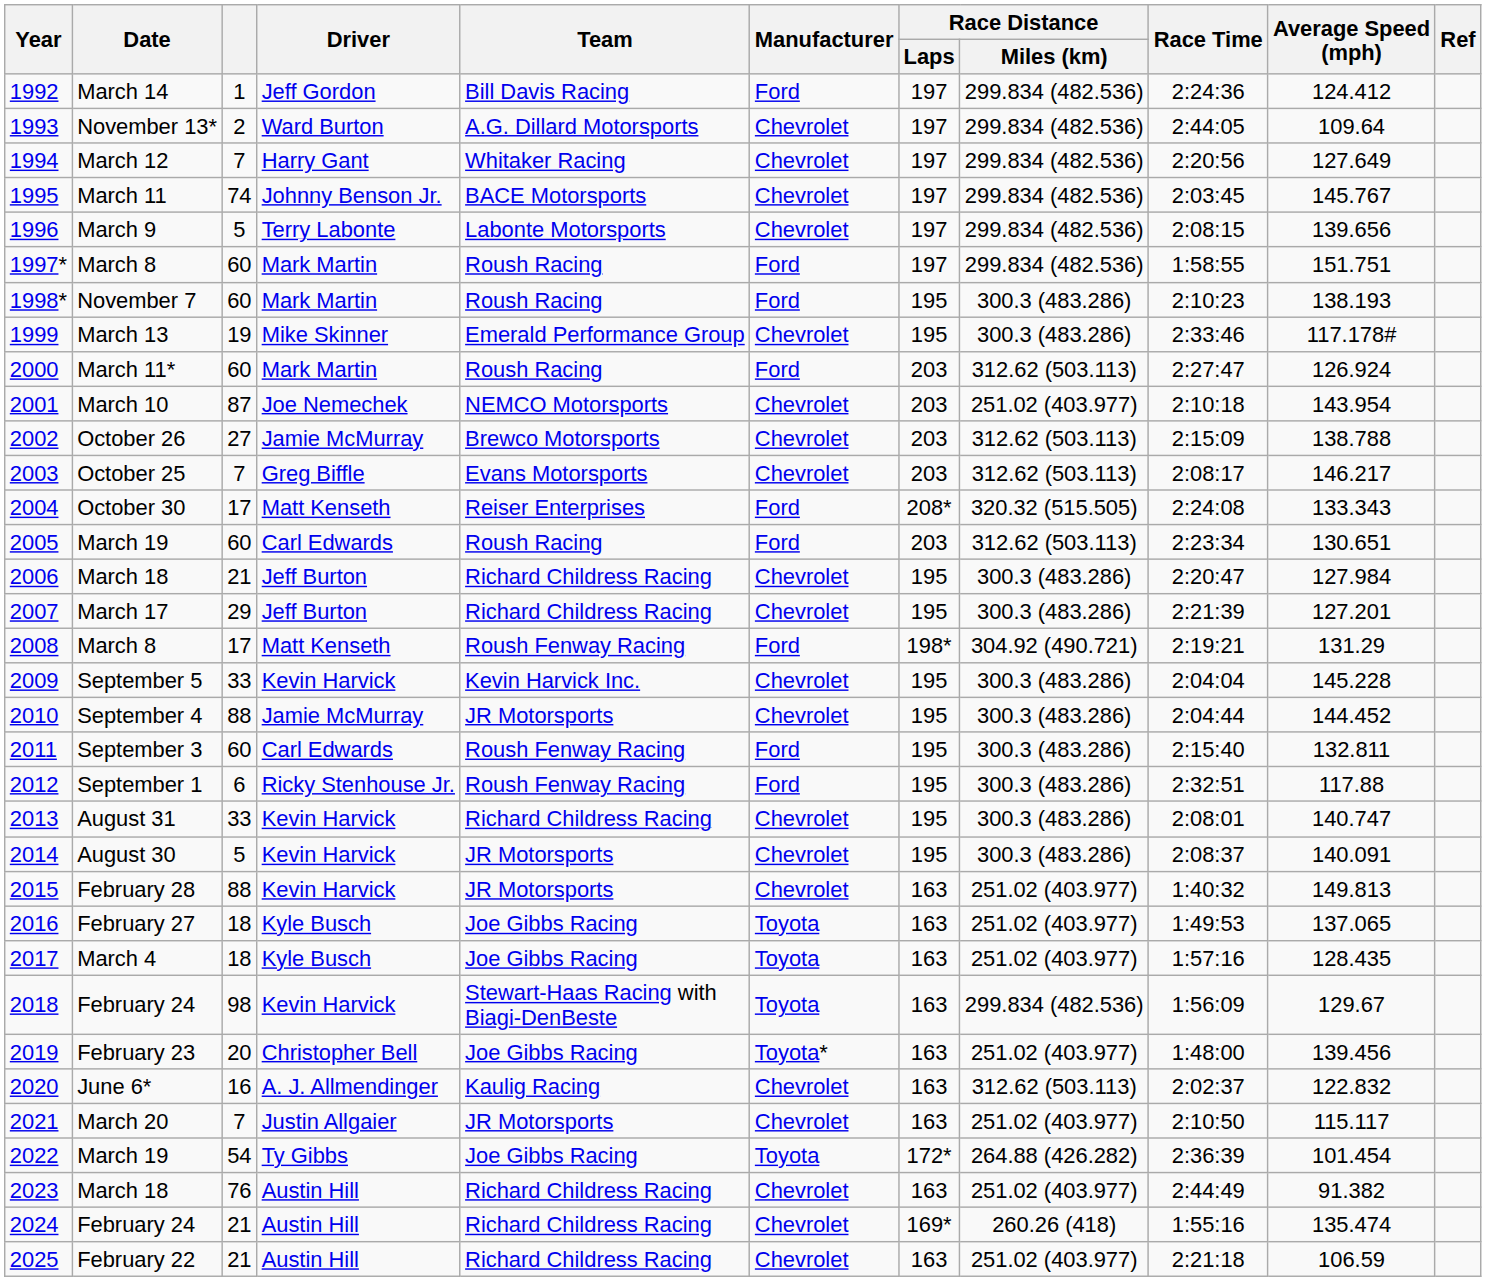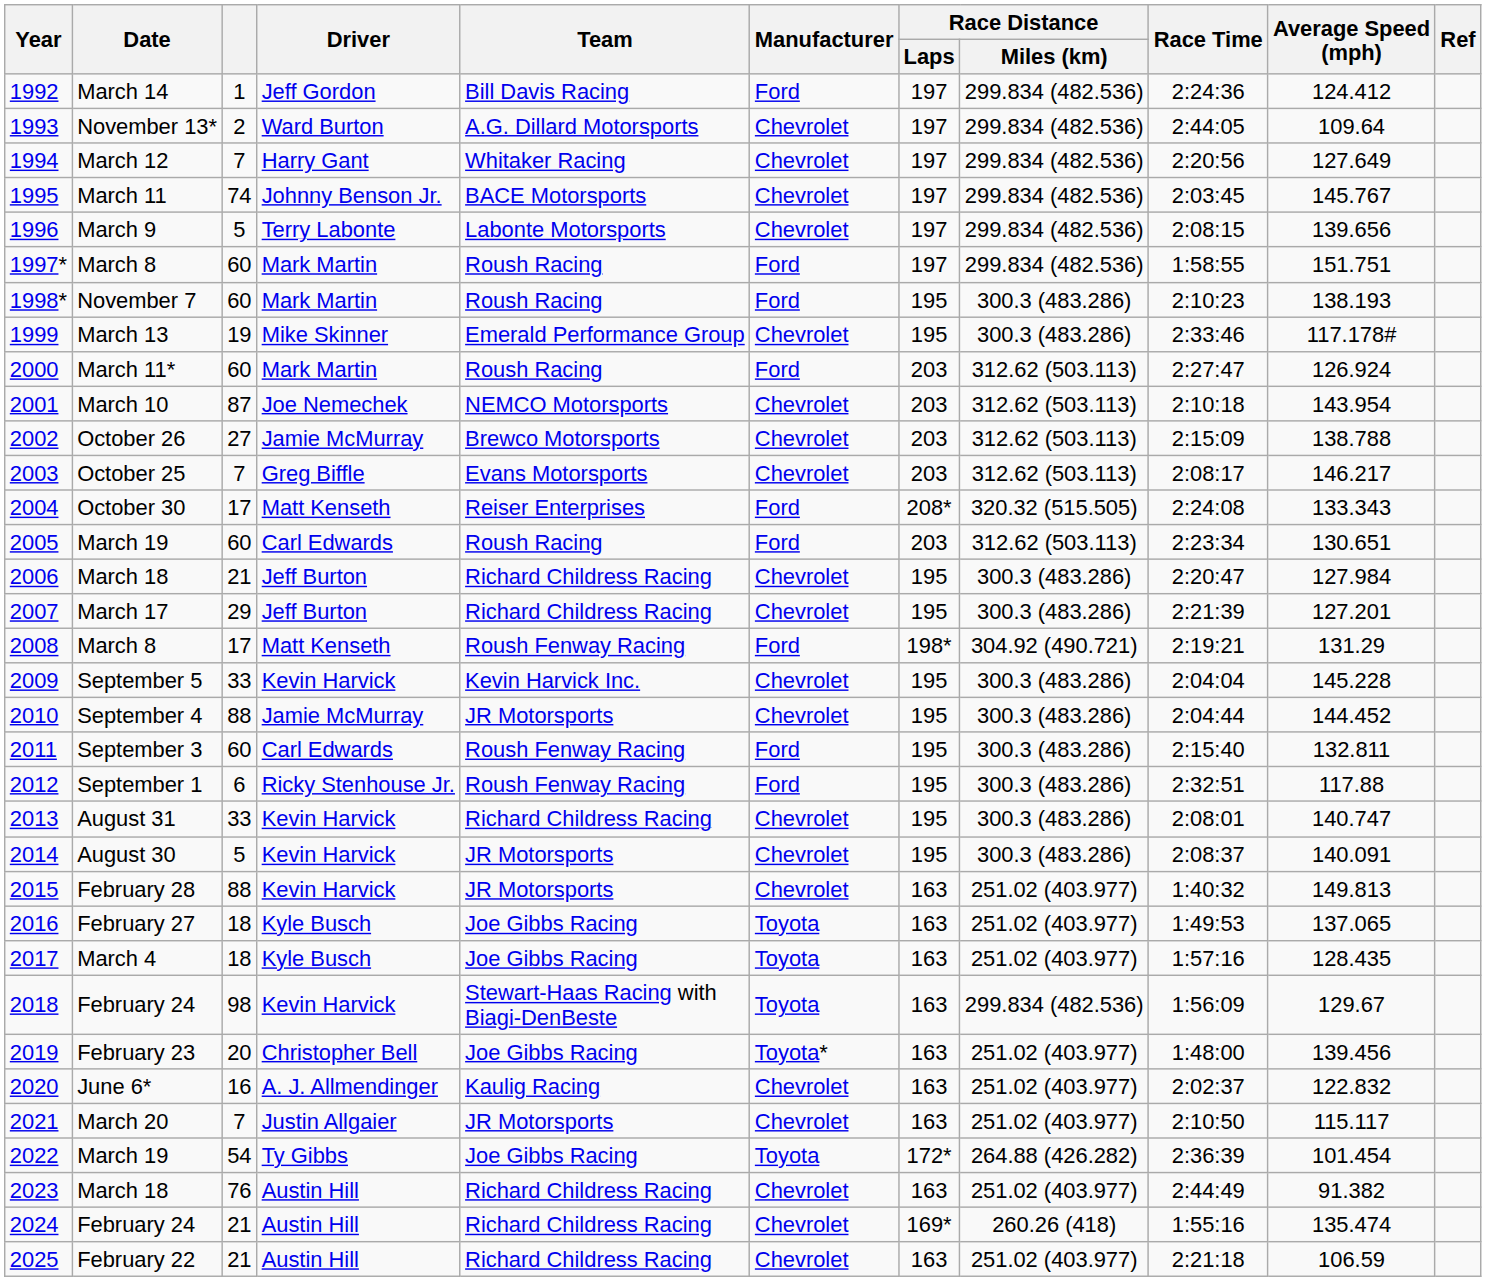2001 | Race Distance / Miles (km): 251.02 (403.977) -> 312.62 (503.113)
2020 | Race Distance / Miles (km): 312.62 (503.113) -> 251.02 (403.977)
